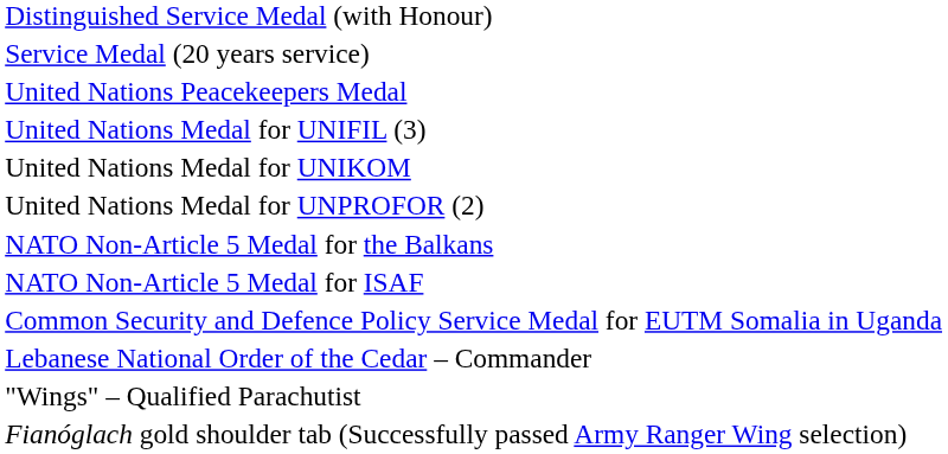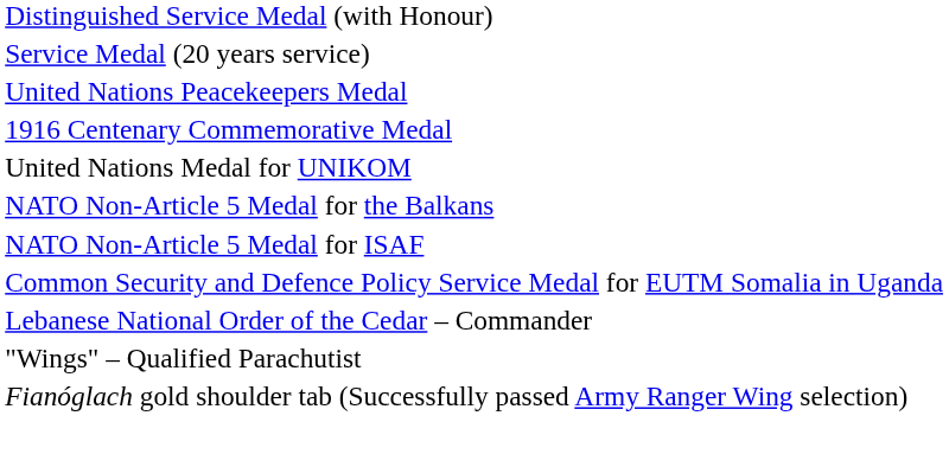+ row: 1916 Centenary Commemorative Medal
- row: United Nations Medal for UNIFIL (3)
- row: United Nations Medal for UNPROFOR (2)
